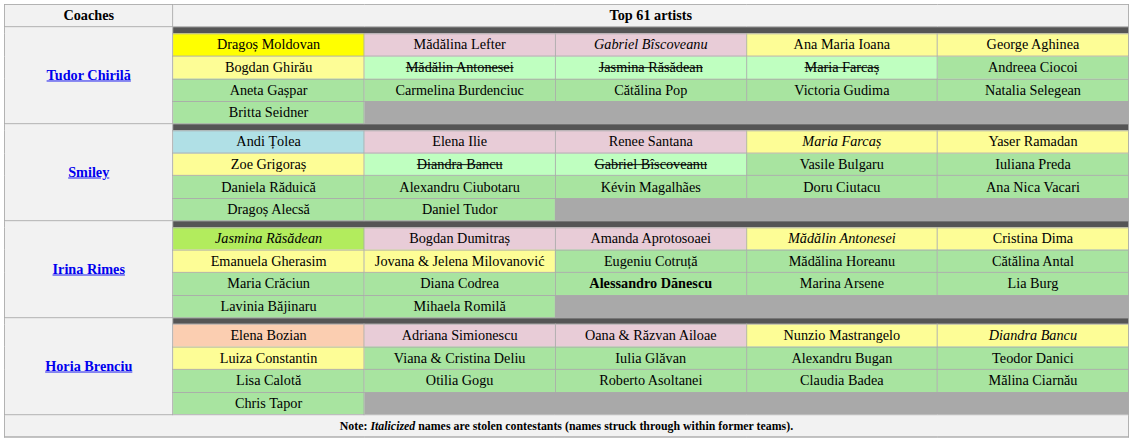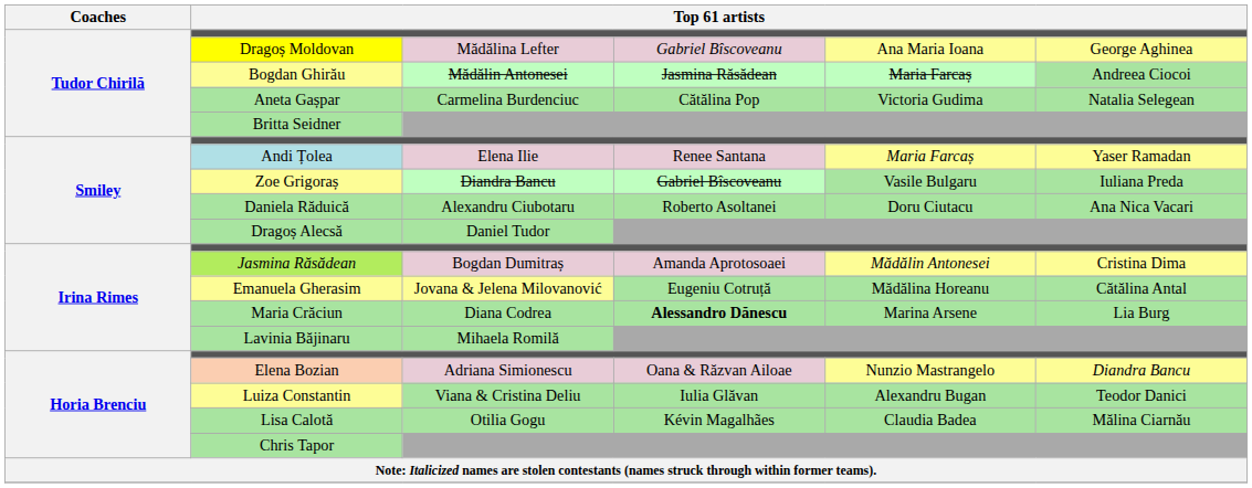Daniela Răduică | column 4: Kévin Magalhães -> Roberto Asoltanei
Lisa Calotă | column 4: Roberto Asoltanei -> Kévin Magalhães
